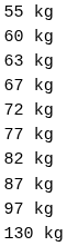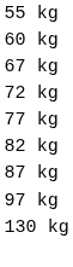- row: 63 kg
